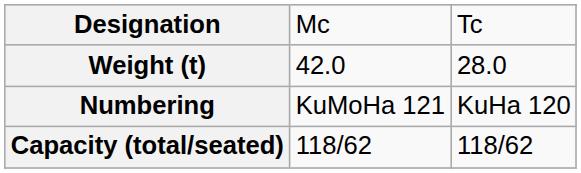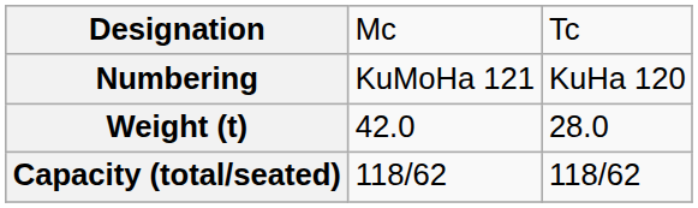rows swapped: Numbering <-> Weight (t)
